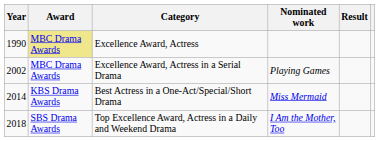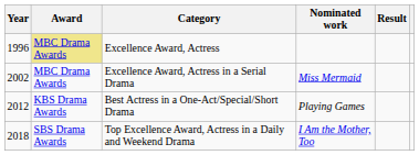Excellence Award, Actress | Year: 1990 -> 1996
Excellence Award, Actress in a Serial Drama | Nominated work: Playing Games -> Miss Mermaid
Best Actress in a One-Act/Special/Short Drama | Year: 2014 -> 2012
Best Actress in a One-Act/Special/Short Drama | Nominated work: Miss Mermaid -> Playing Games
